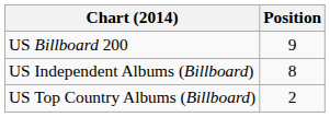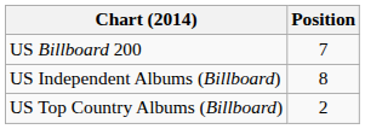US Billboard 200 | Position: 9 -> 7
